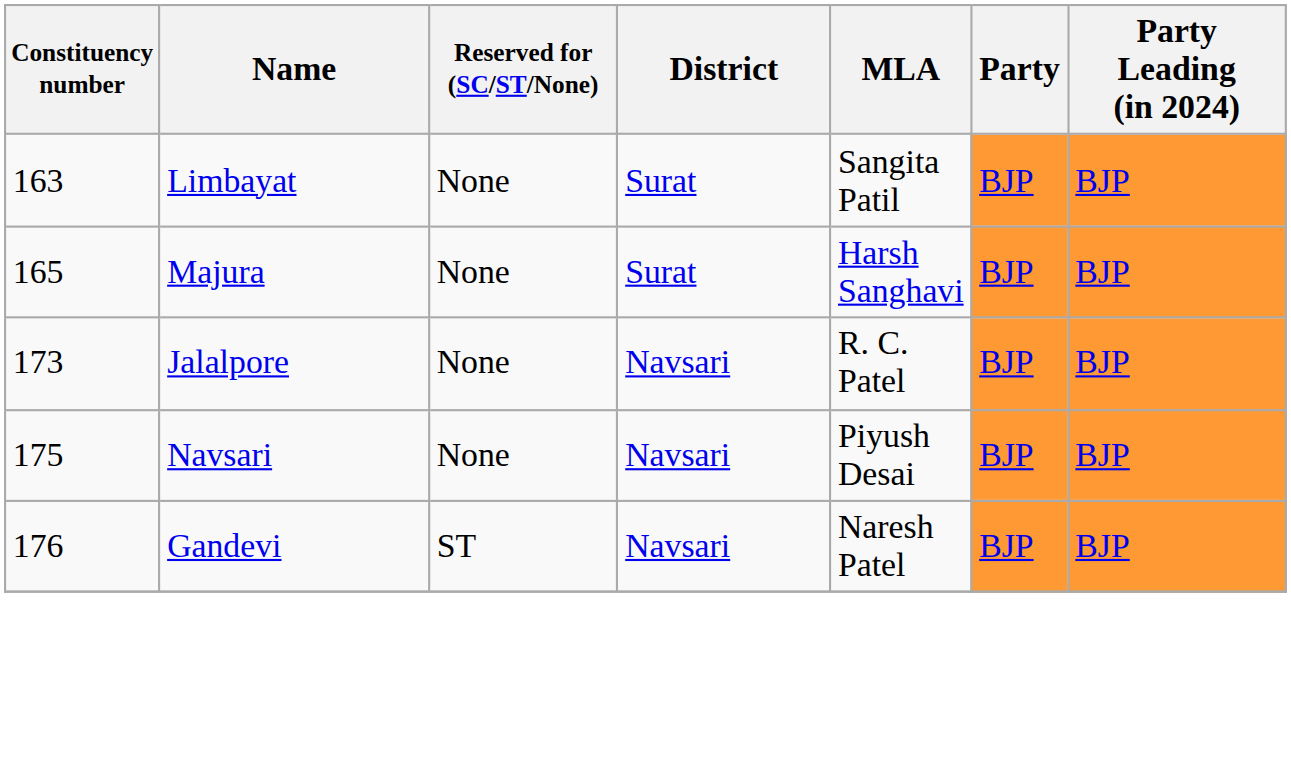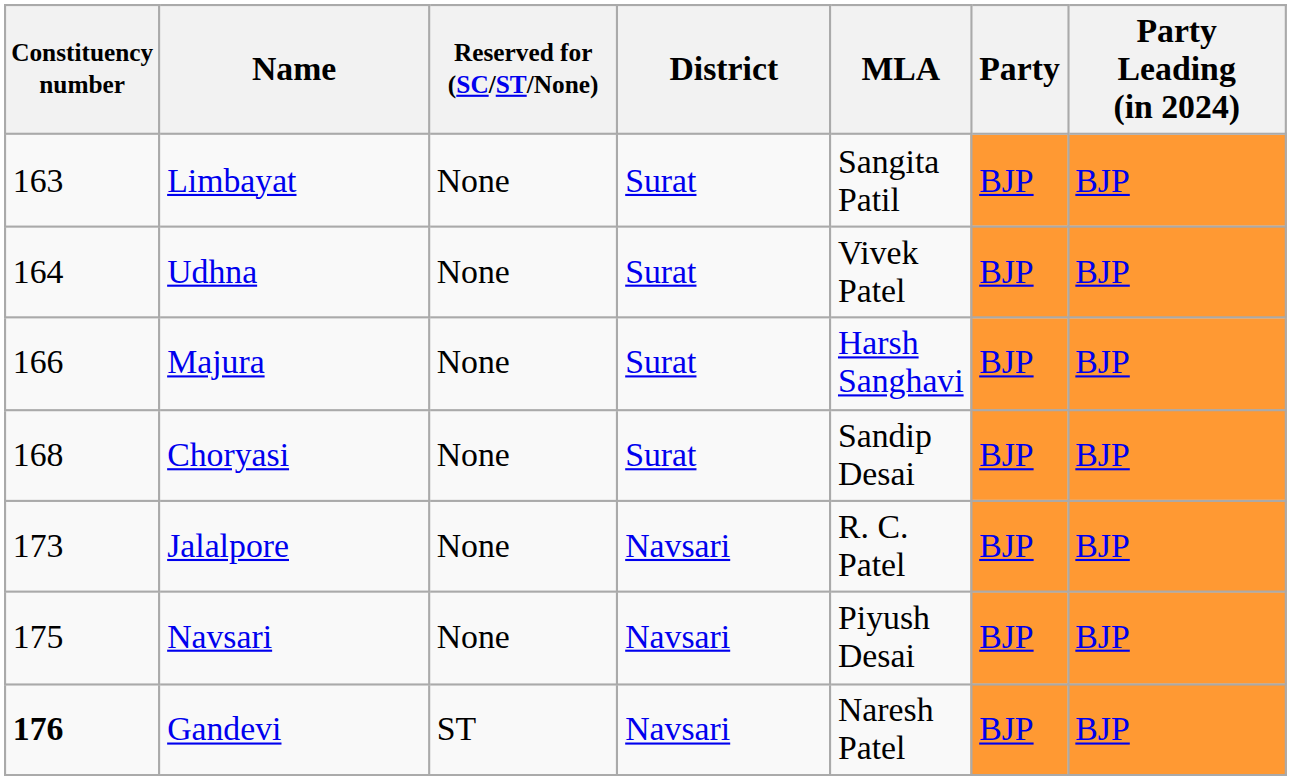+ row: 164 | Udhna | None | Surat | Vivek Patel | BJP | BJP
Majura | Constituency number: 165 -> 166
+ row: 168 | Choryasi | None | Surat | Sandip Desai | BJP | BJP
Gandevi | Constituency number: normal -> bold
